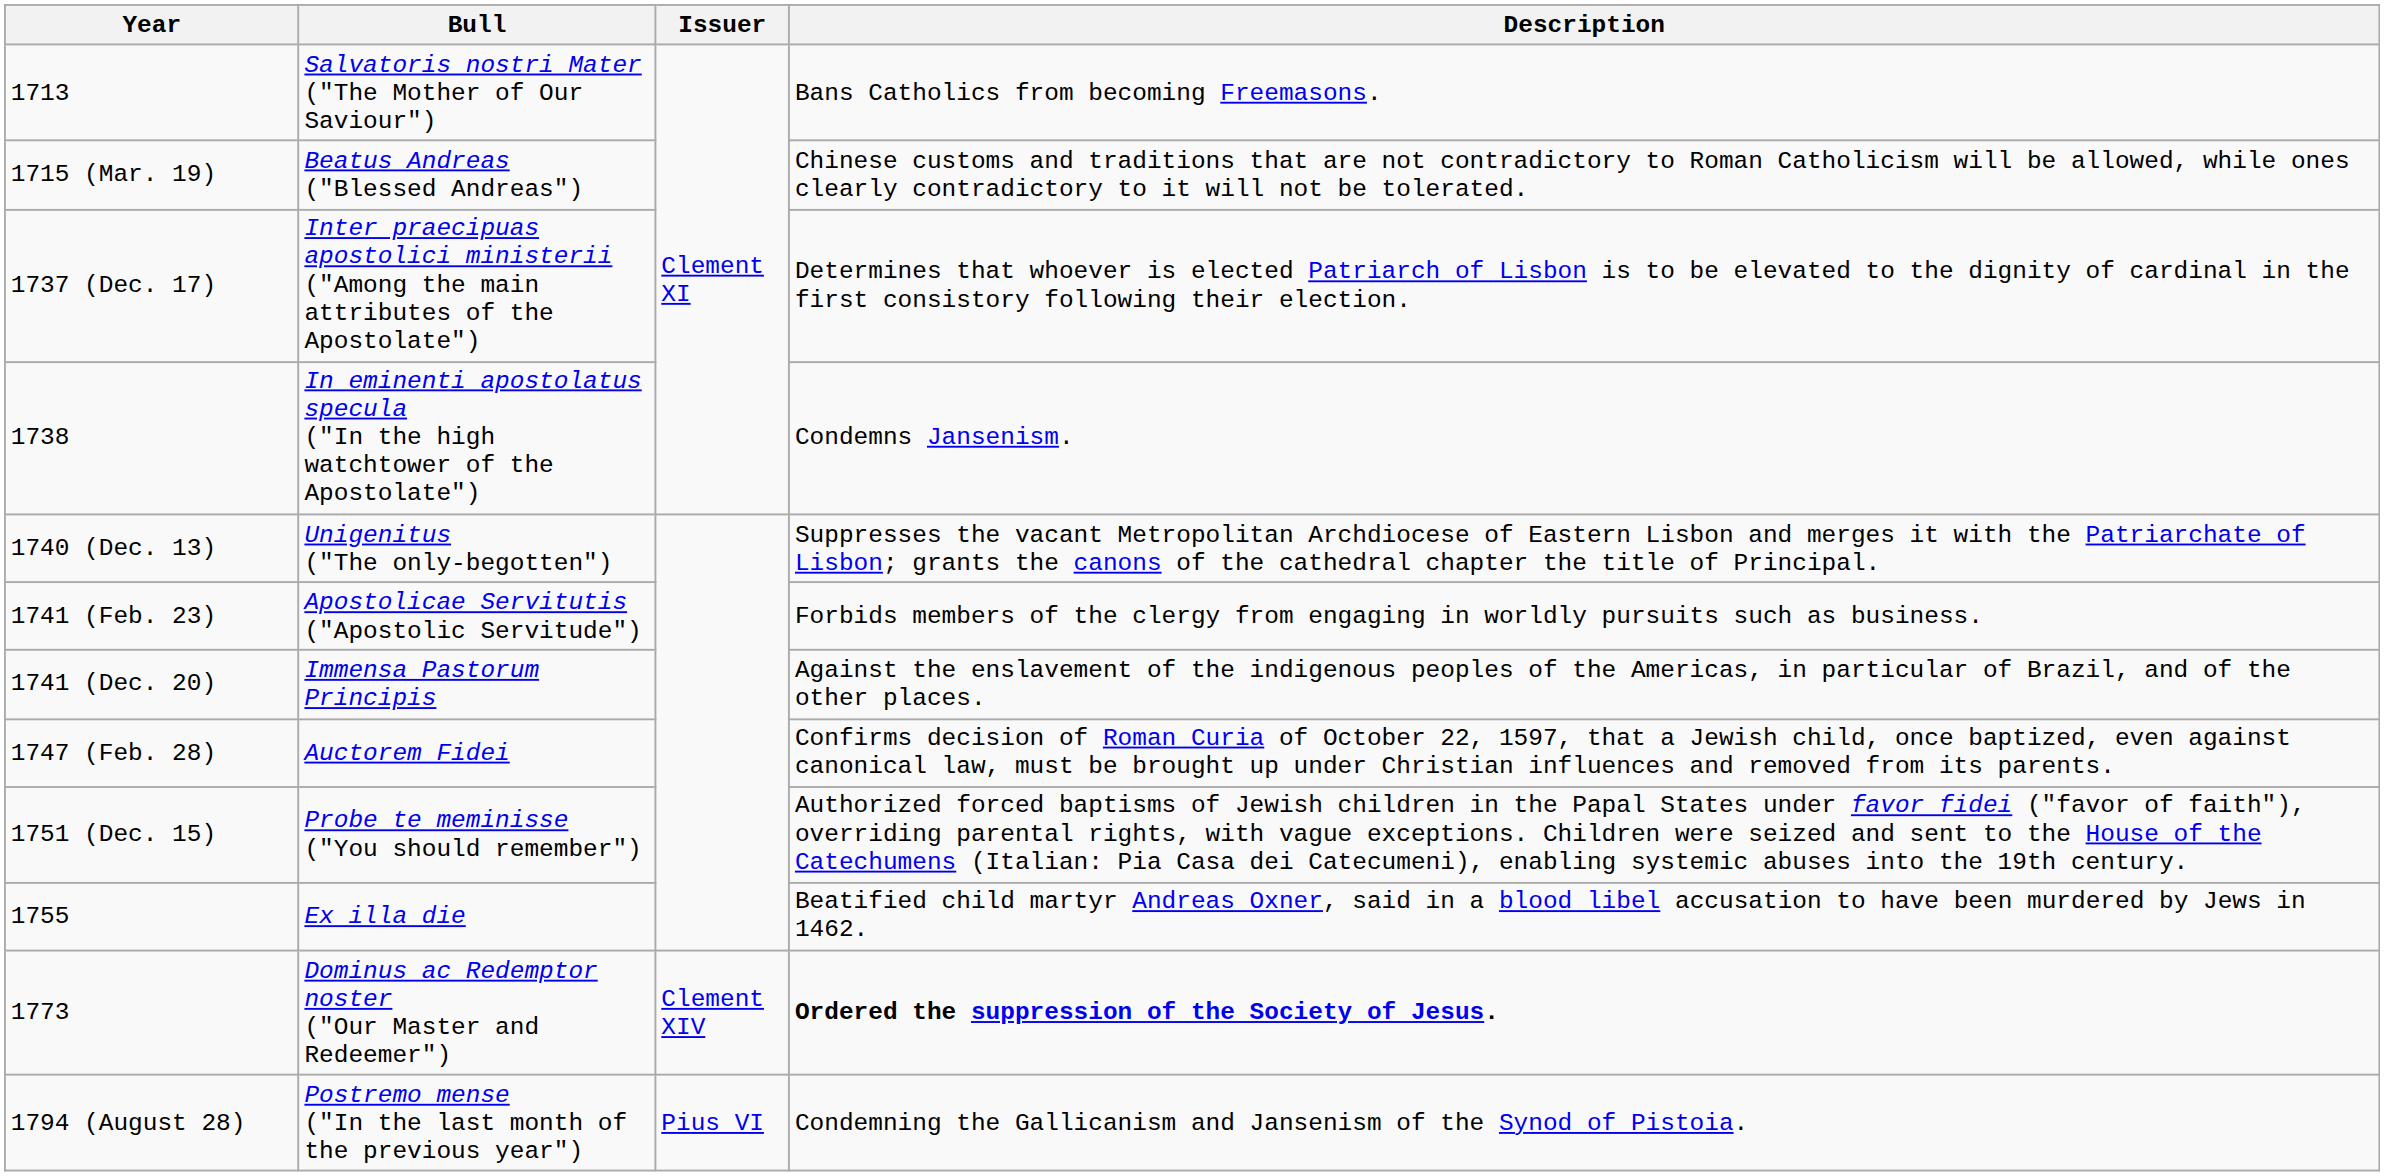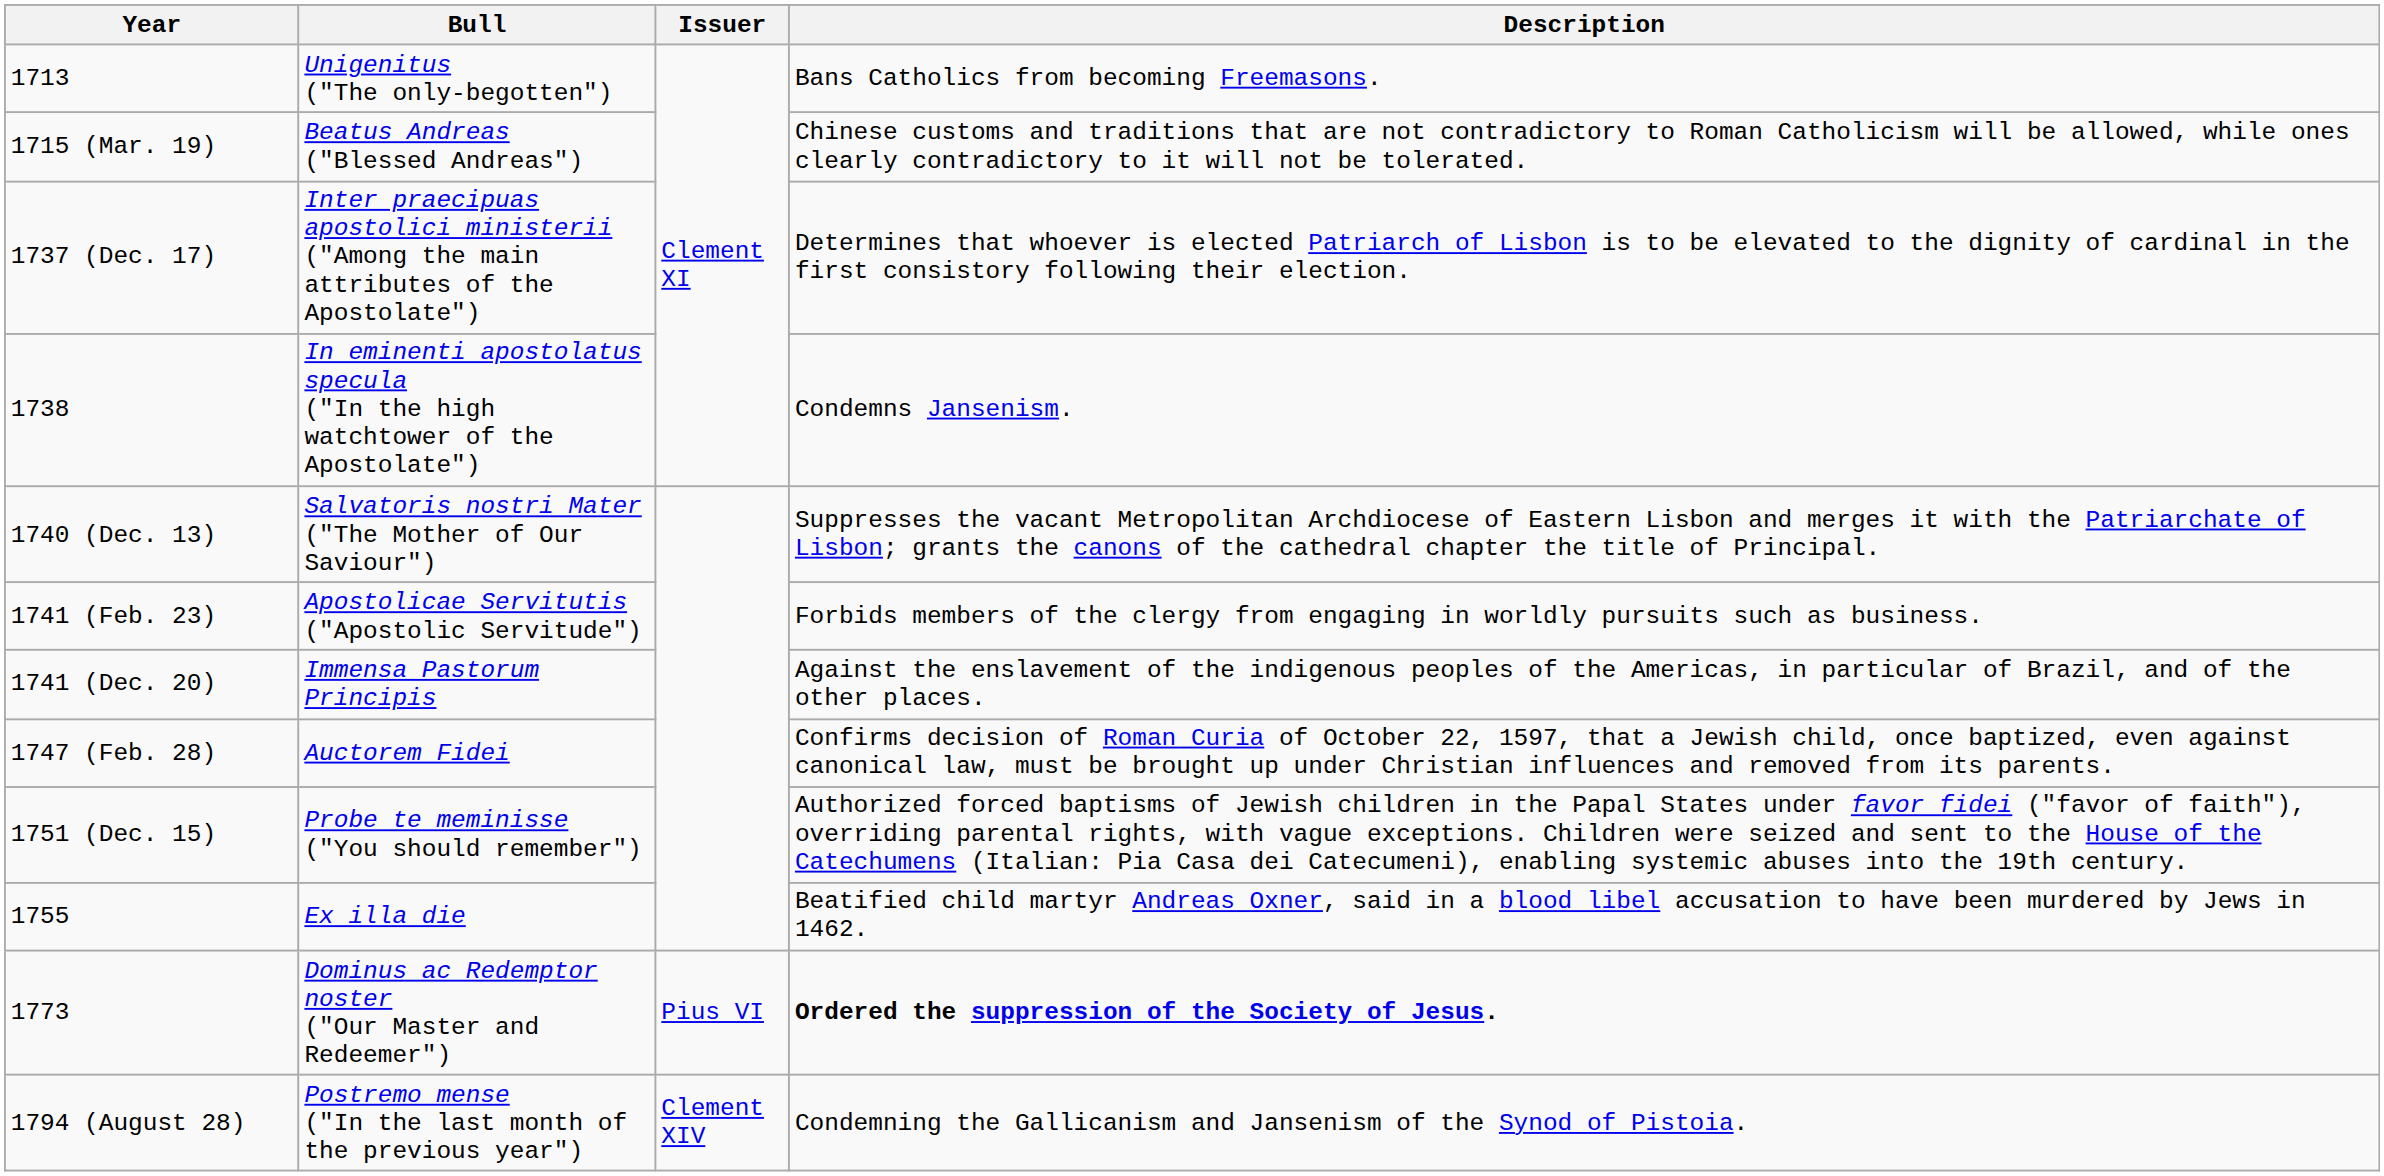1713 | Bull: Salvatoris nostri Mater ("The Mother of Our Saviour") -> Unigenitus ("The only-begotten")
1740 (Dec. 13) | Bull: Unigenitus ("The only-begotten") -> Salvatoris nostri Mater ("The Mother of Our Saviour")
1773 | Issuer: Clement XIV -> Pius VI
1794 (August 28) | Issuer: Pius VI -> Clement XIV
